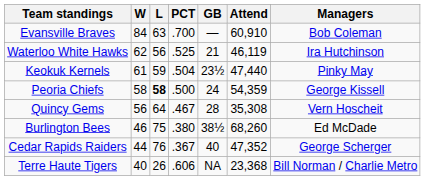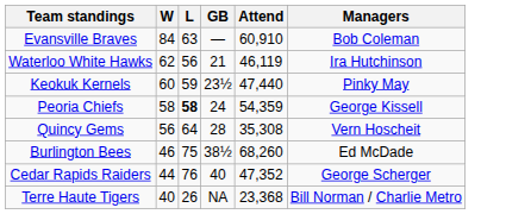- column: PCT | .700 | .525 | .504 | .500 | .467 | .380 | .367 | .606
Keokuk Kernels | W: 61 -> 60
